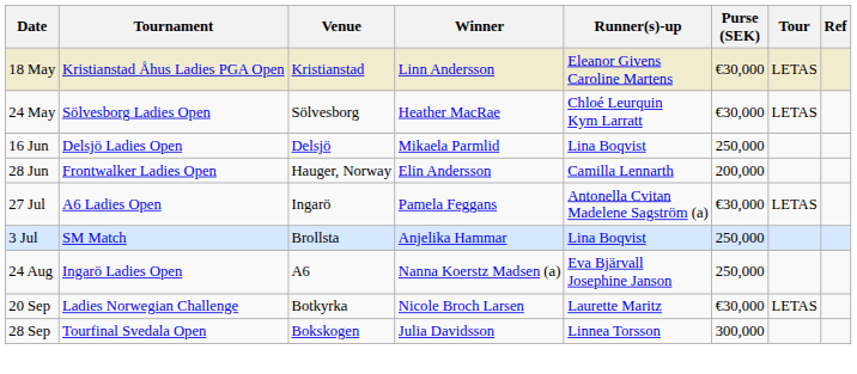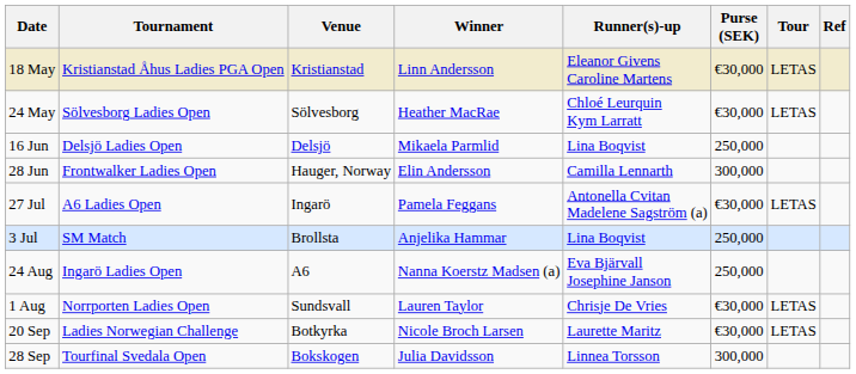28 Jun | Purse (SEK): 200,000 -> 300,000
+ row: 1 Aug | Norrporten Ladies Open | Sundsvall | Lauren Taylor | Chrisje De Vries | €30,000 | LETAS
